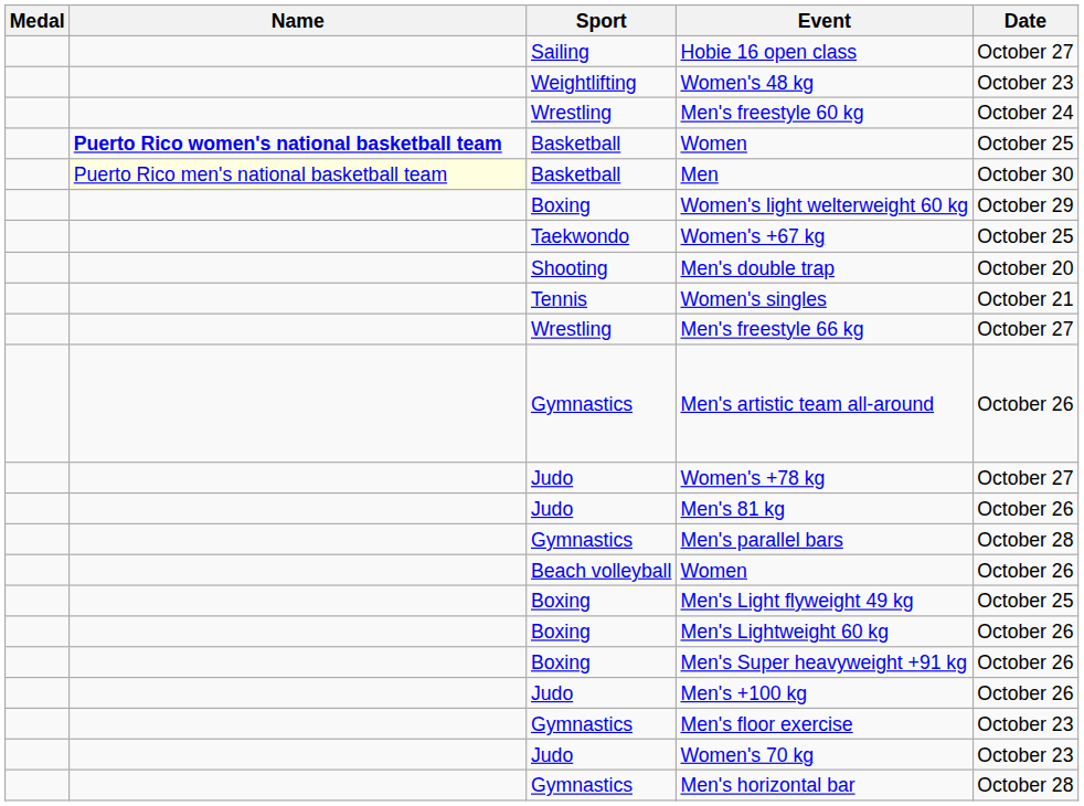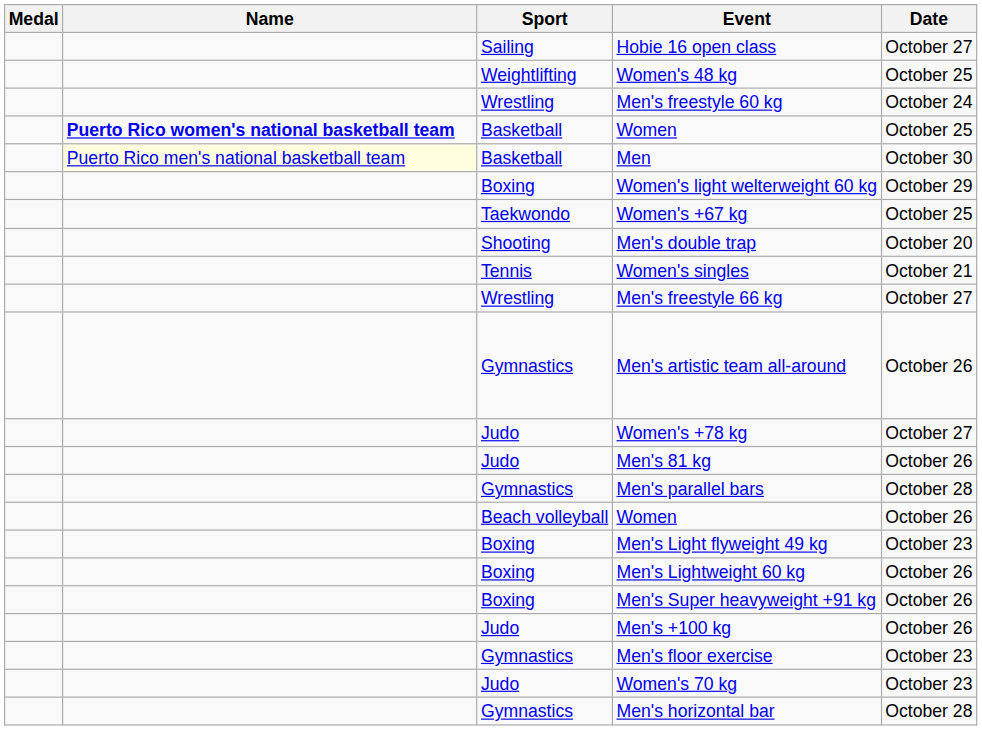Women's 48 kg | Date: October 23 -> October 25
Men's Light flyweight 49 kg | Date: October 25 -> October 23
